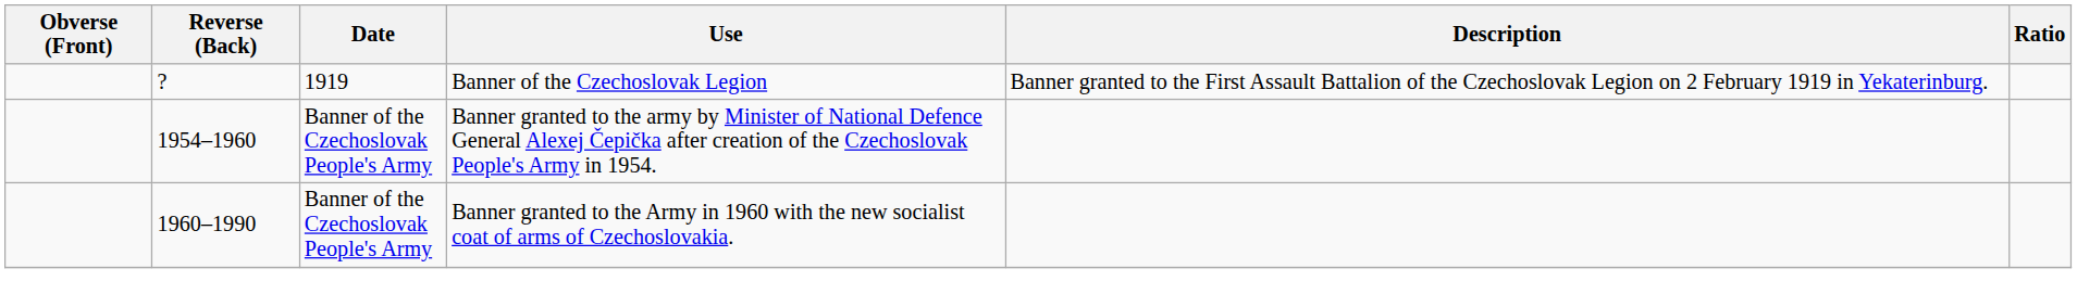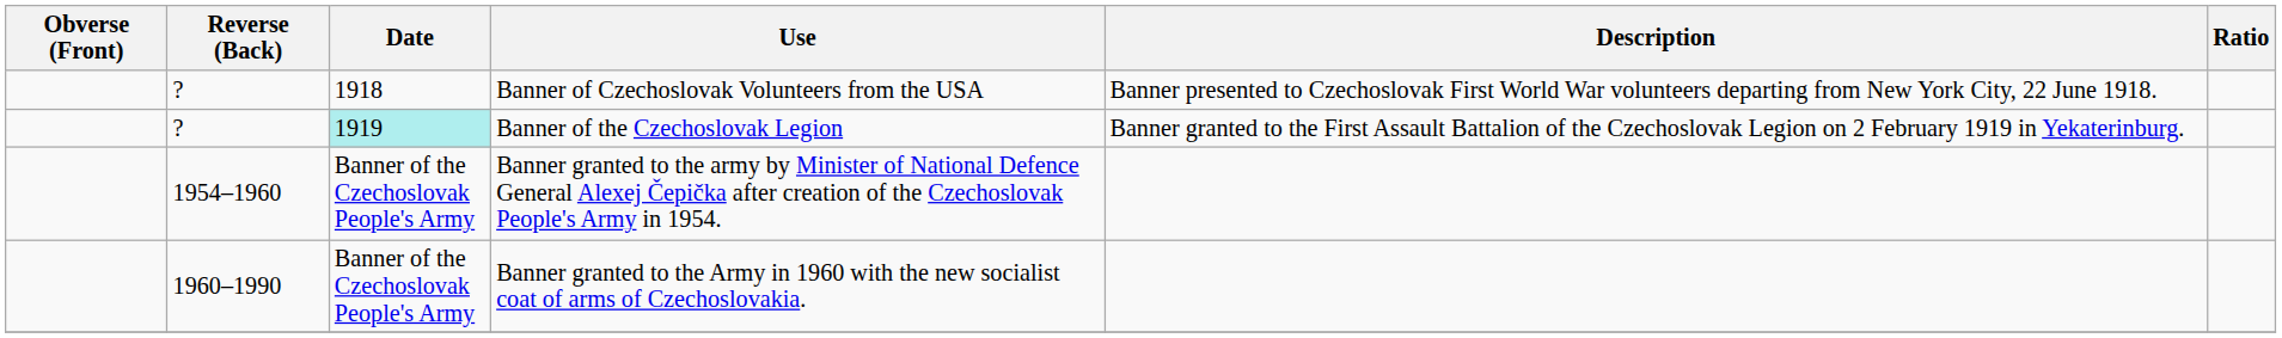+ row: ? | 1918 | Banner of Czechoslovak Volunteers from the USA | Banner presented to Czechoslovak First World War volunteers departing from New York City, 22 June 1918.
Banner of the Czechoslovak Legion | Date: no background -> paleturquoise background
